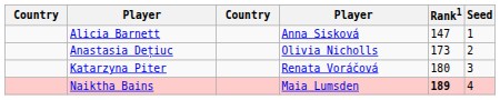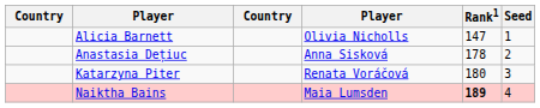Alicia Barnett | column 4: Anna Sisková -> Olivia Nicholls
Anastasia Dețiuc | column 4: Olivia Nicholls -> Anna Sisková
Anastasia Dețiuc | Rank1: 173 -> 178
